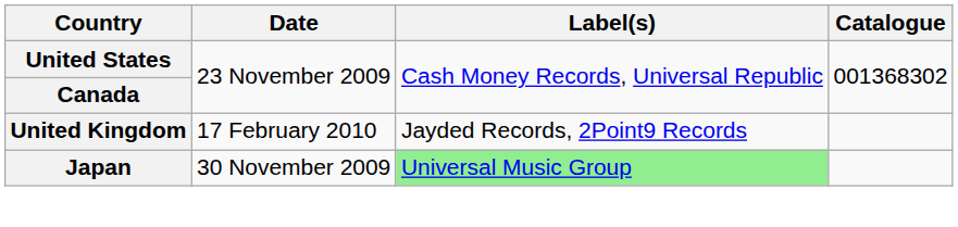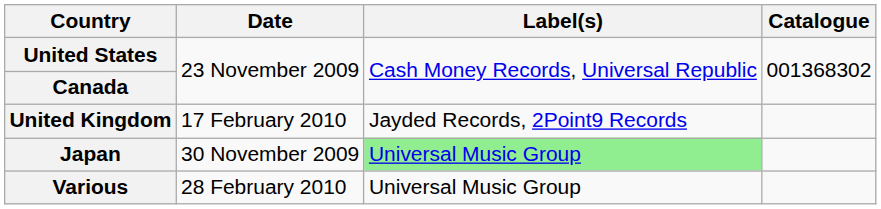+ row: Various | 28 February 2010 | Universal Music Group
